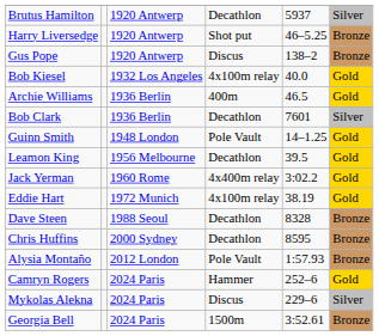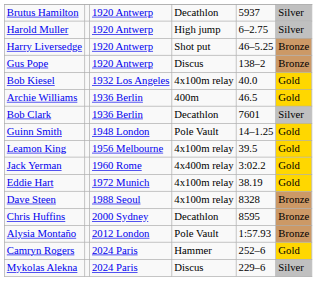+ row: Harold Muller | 1920 Antwerp | High jump | 6–2.75 | Silver
Leamon King | column 4: Decathlon -> 4x100m relay
Dave Steen | column 4: Decathlon -> 4x100m relay
- row: Georgia Bell | 2024 Paris | 1500m | 3:52.61 | Bronze
